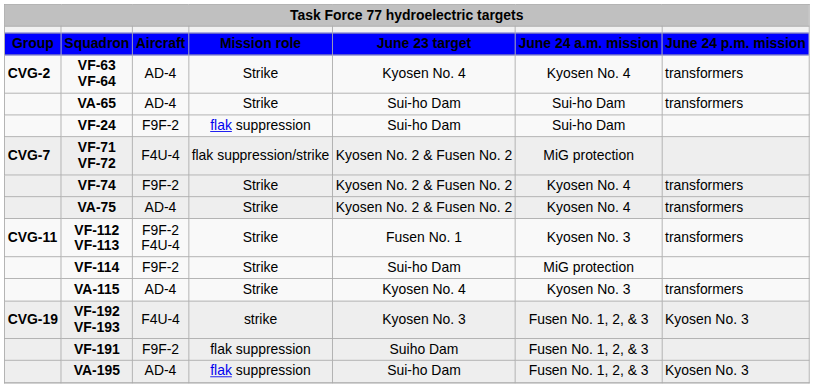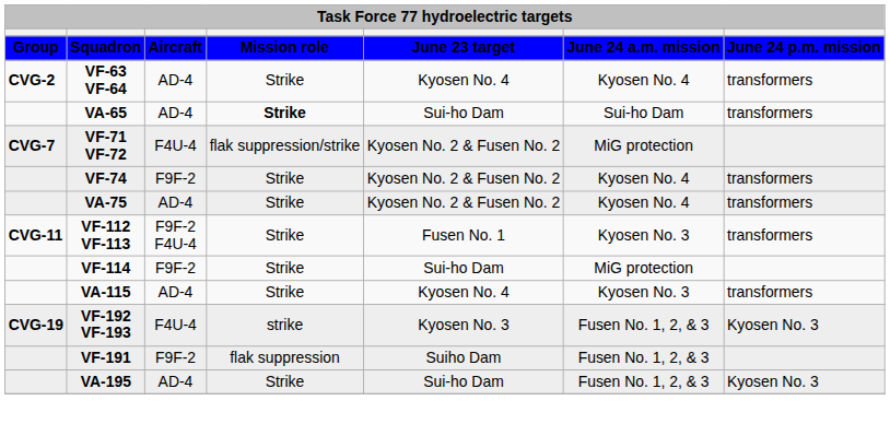VA-65 | column 4: normal -> bold
- row: VF-24 | F9F-2 | flak suppression | Sui-ho Dam | Sui-ho Dam
VA-195 | column 4: flak suppression -> Strike
